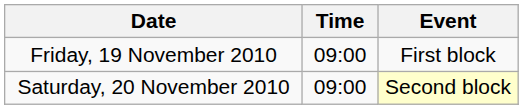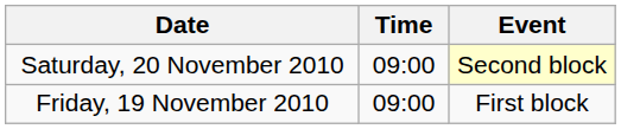rows swapped: Friday, 19 November 2010 <-> Saturday, 20 November 2010
